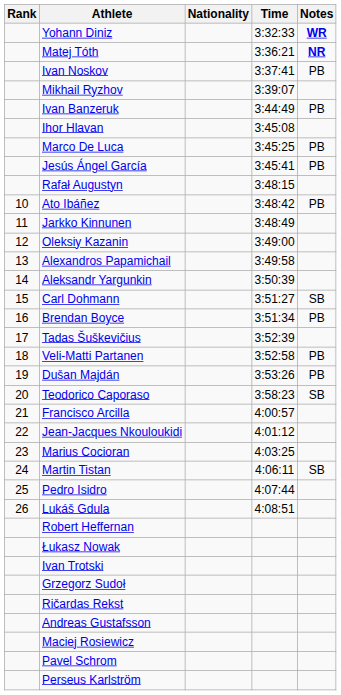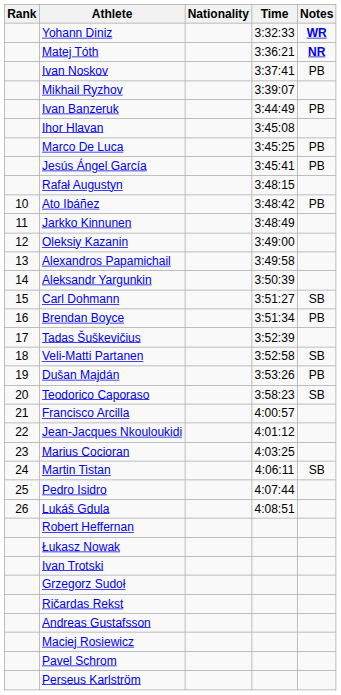Veli-Matti Partanen | Notes: PB -> SB
